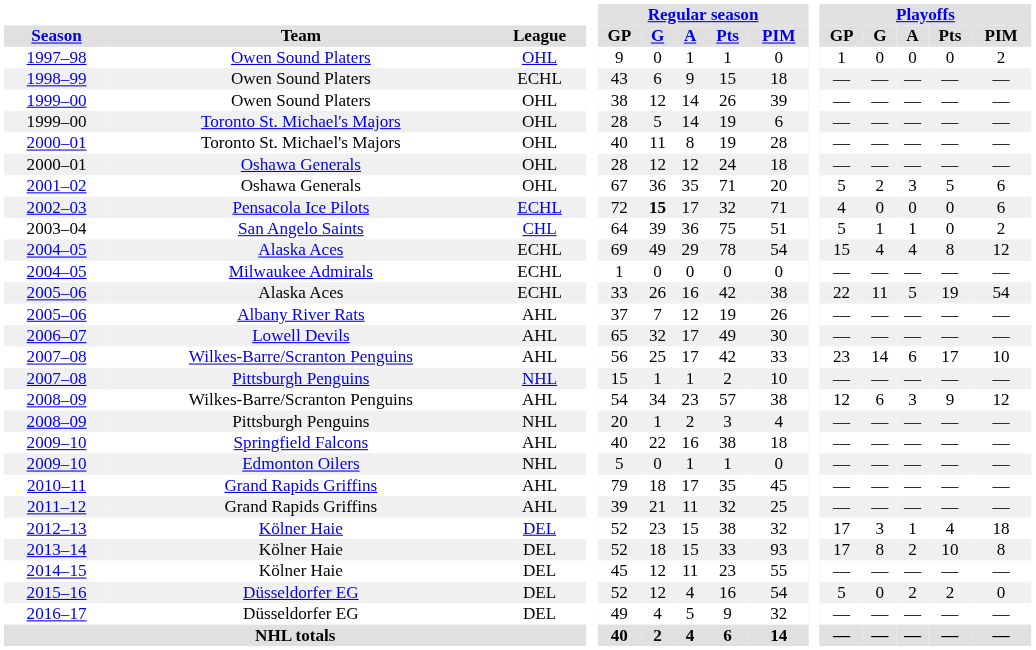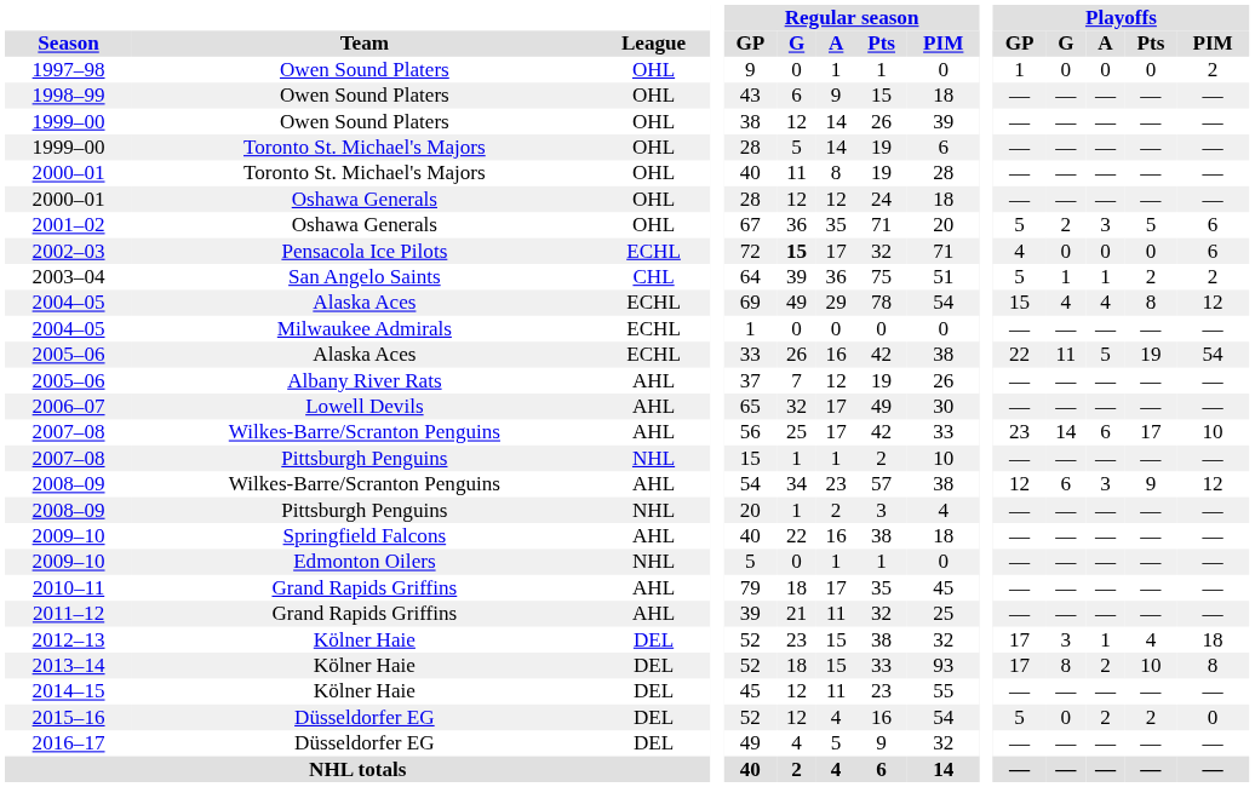1998–99 | League: ECHL -> OHL
2003–04 | Playoffs / Pts: 0 -> 2
